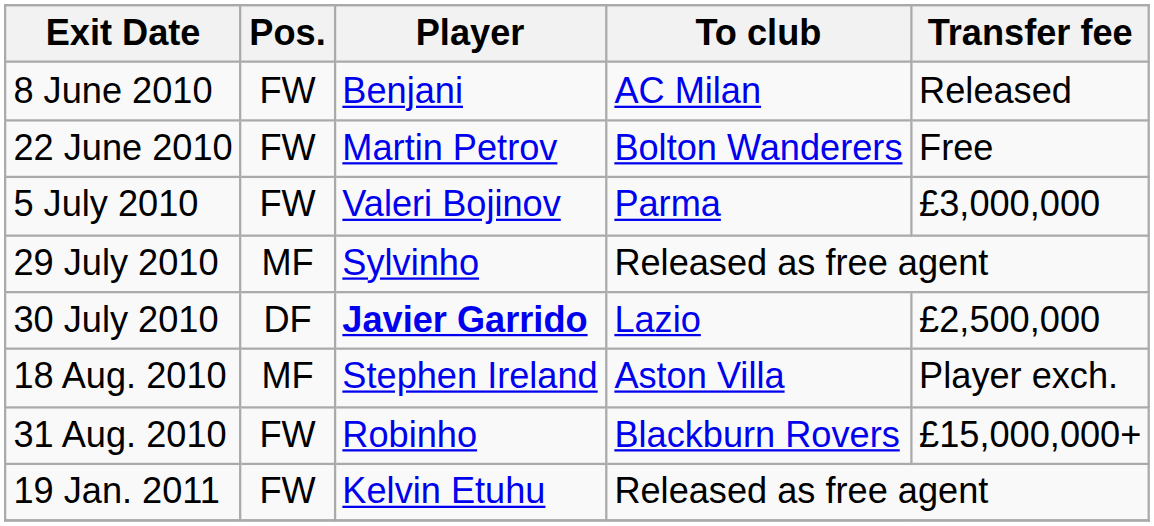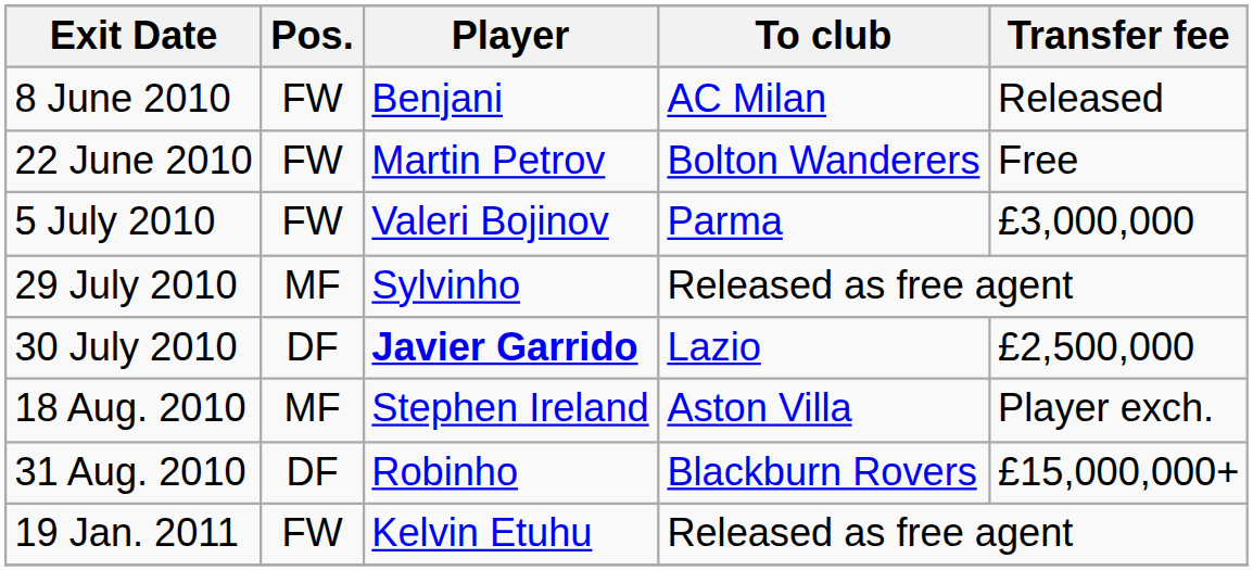31 Aug. 2010 | Pos.: FW -> DF
